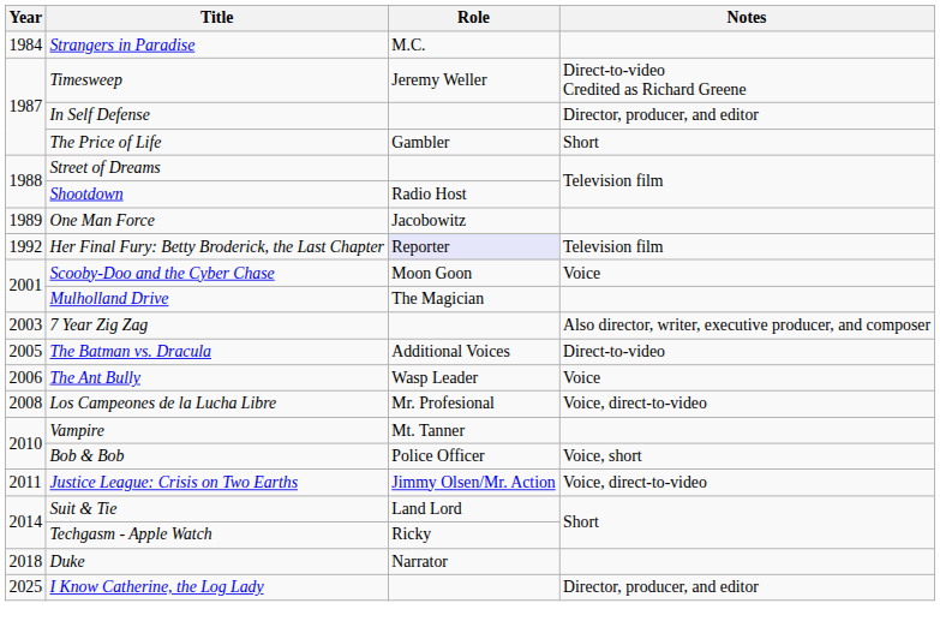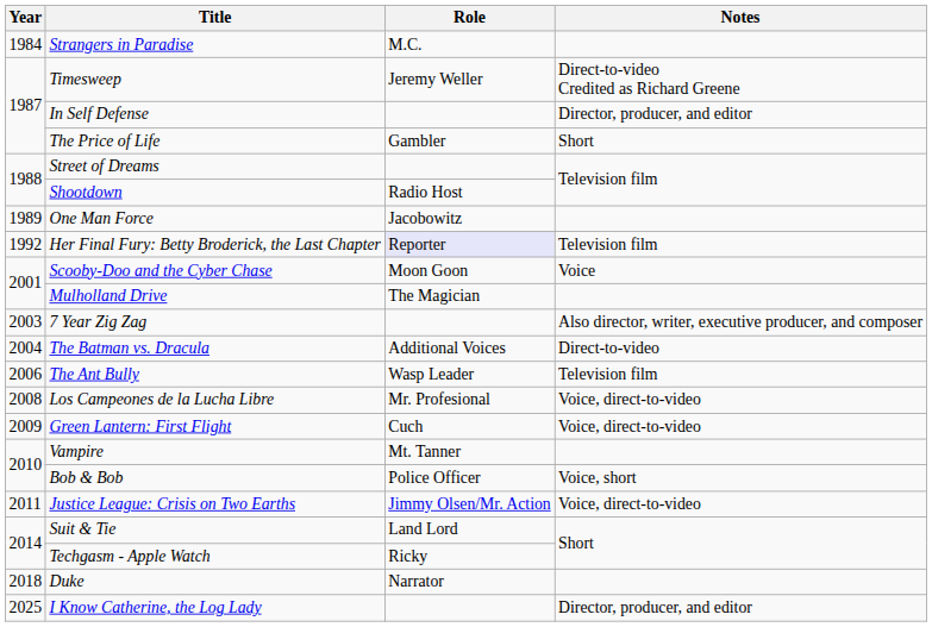The Batman vs. Dracula | Year: 2005 -> 2004
The Ant Bully | Notes: Voice -> Television film
+ row: 2009 | Green Lantern: First Flight | Cuch | Voice, direct-to-video
